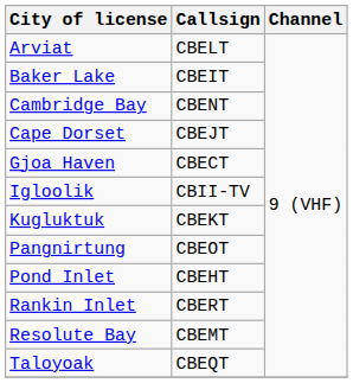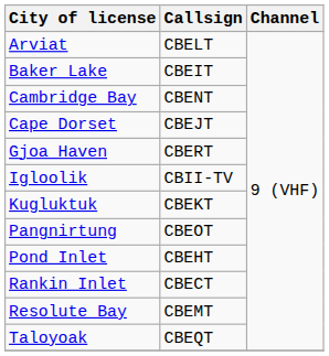Gjoa Haven | Callsign: CBECT -> CBERT
Rankin Inlet | Callsign: CBERT -> CBECT
